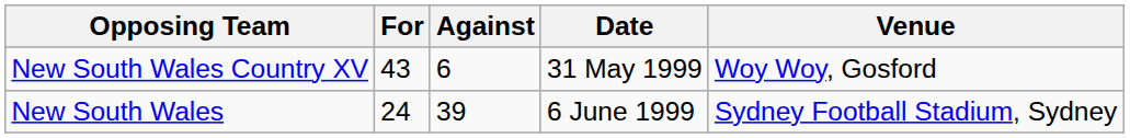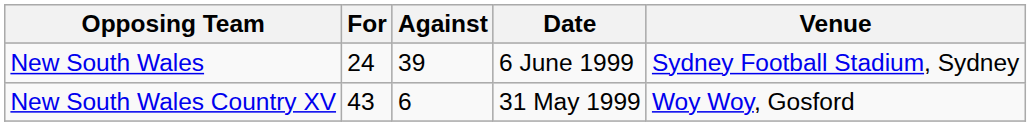rows swapped: New South Wales Country XV <-> New South Wales
